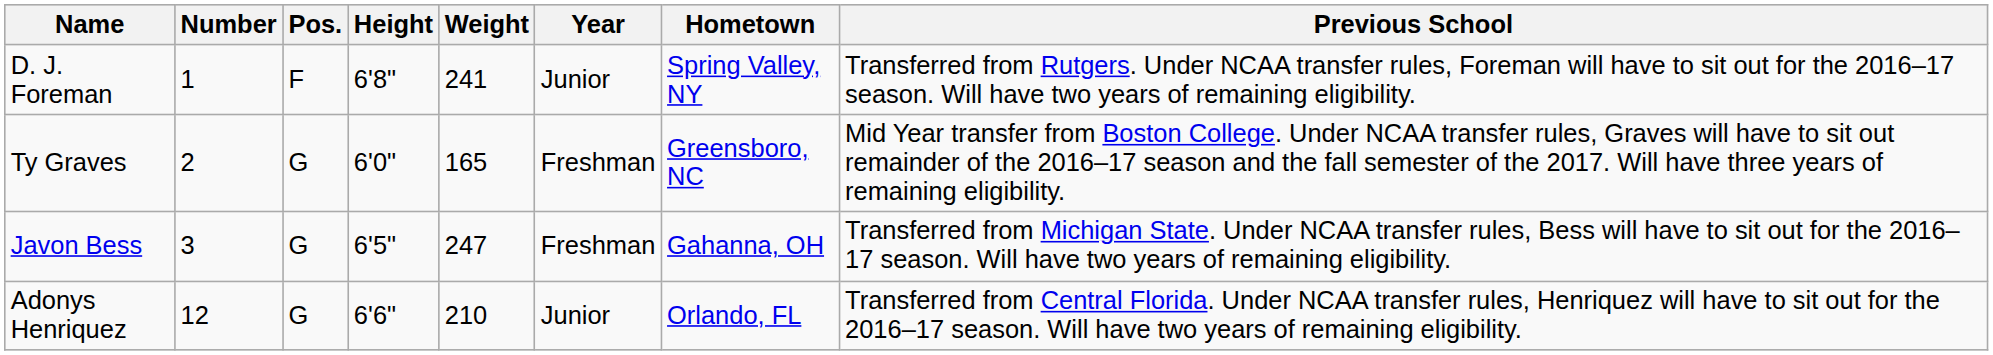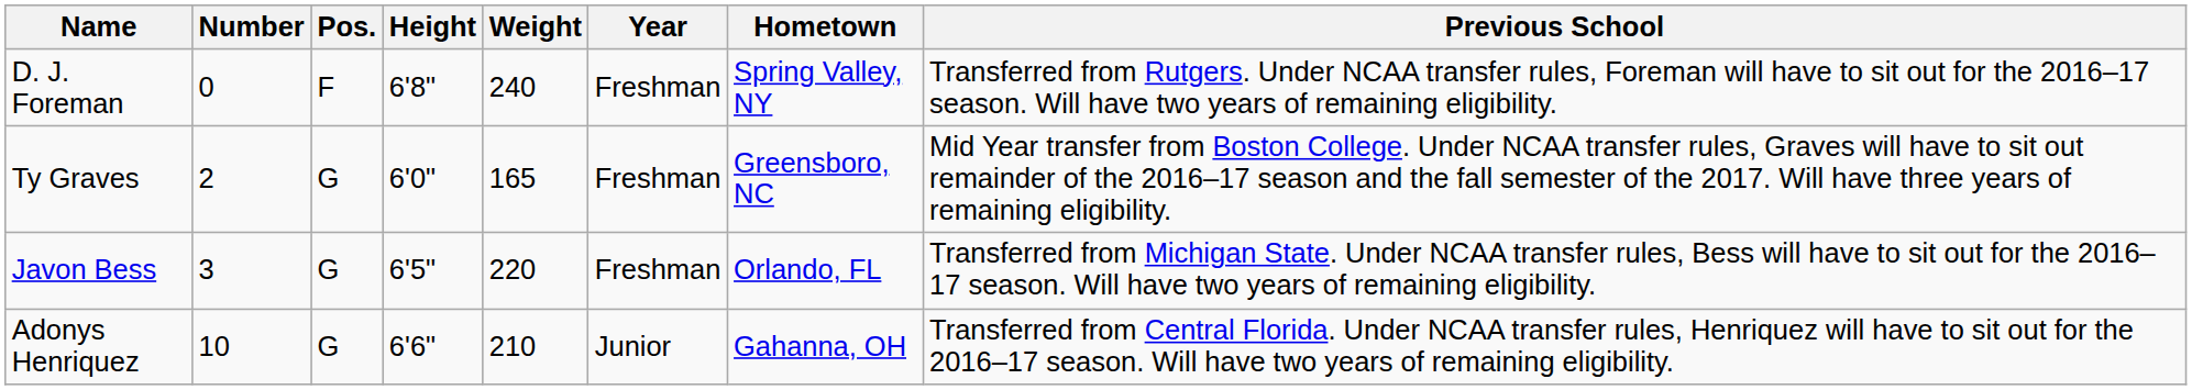D. J. Foreman | Number: 1 -> 0
D. J. Foreman | Weight: 241 -> 240
D. J. Foreman | Year: Junior -> Freshman
Javon Bess | Weight: 247 -> 220
Javon Bess | Hometown: Gahanna, OH -> Orlando, FL
Adonys Henriquez | Number: 12 -> 10
Adonys Henriquez | Hometown: Orlando, FL -> Gahanna, OH
